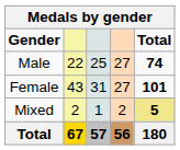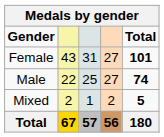rows swapped: Male <-> Female
Mixed | Total: khaki background -> no background
